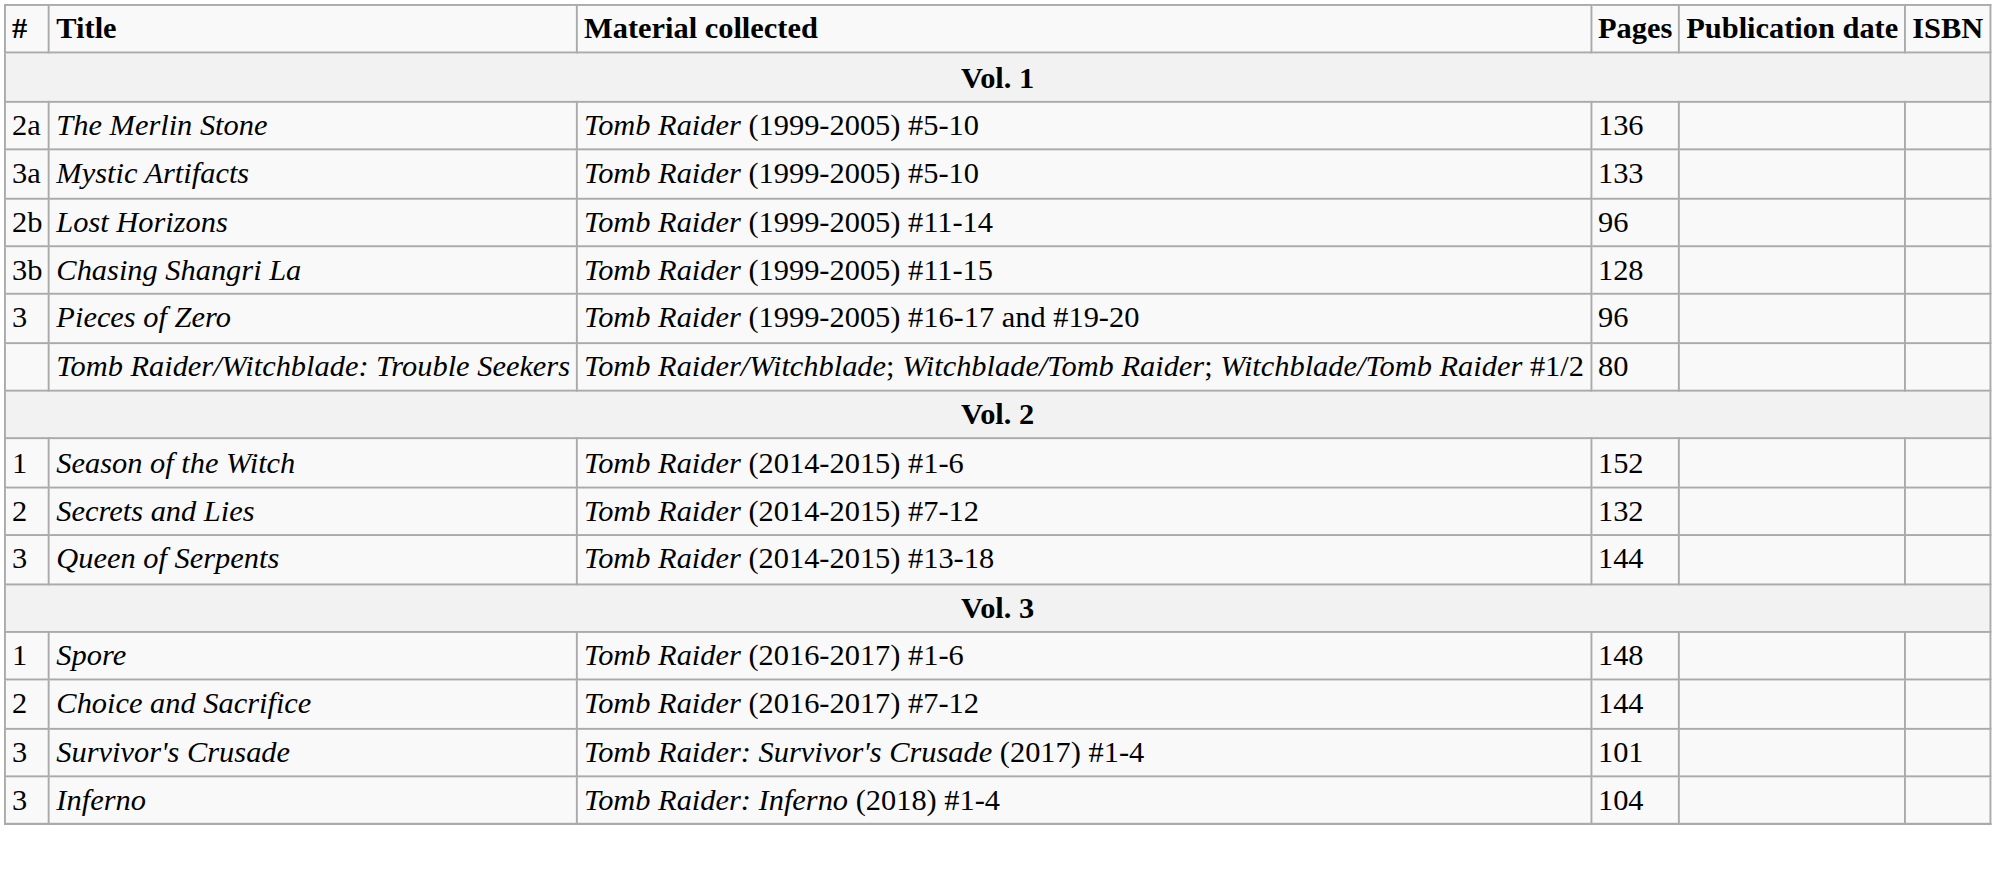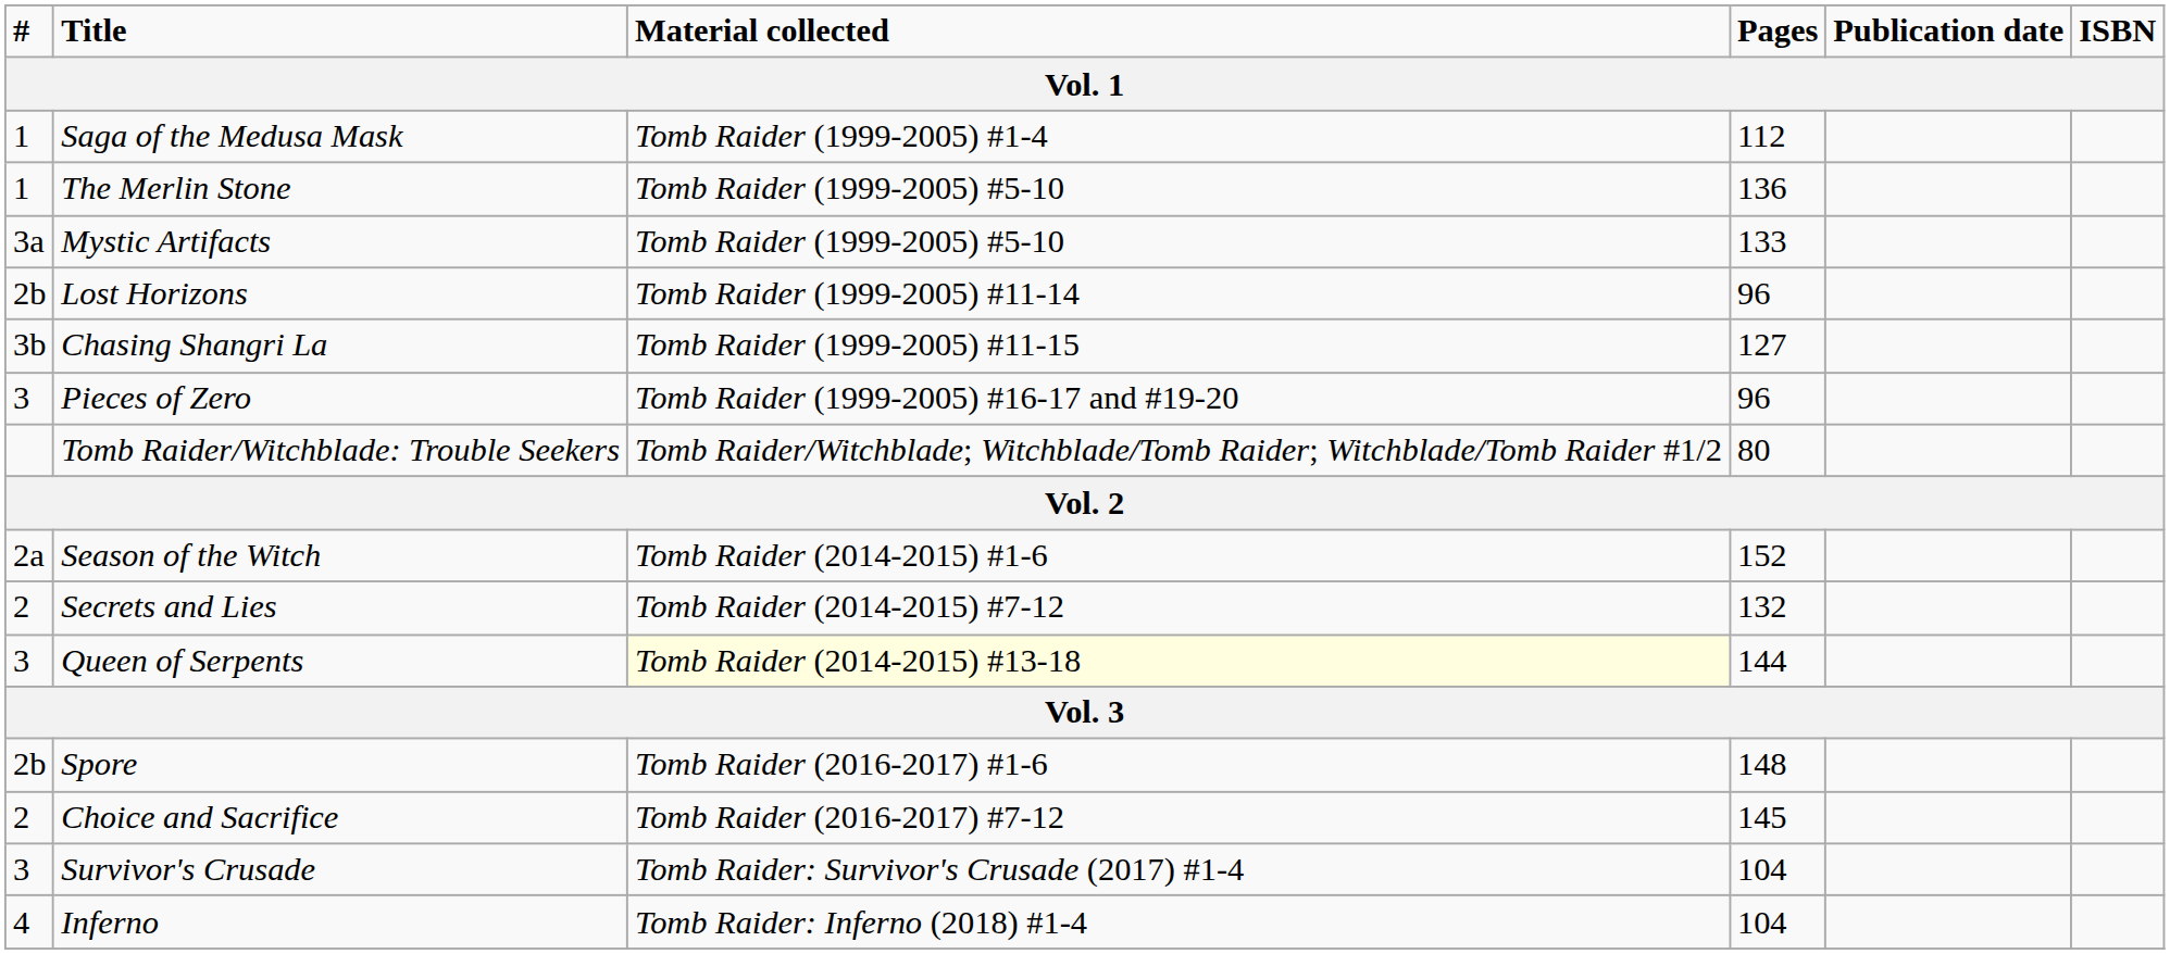+ row: 1 | Saga of the Medusa Mask | Tomb Raider (1999-2005) #1-4 | 112
The Merlin Stone | #: 2a -> 1
Chasing Shangri La | Pages: 128 -> 127
Season of the Witch | #: 1 -> 2a
Queen of Serpents | Material collected: no background -> lightyellow background
Spore | #: 1 -> 2b
Choice and Sacrifice | Pages: 144 -> 145
Survivor's Crusade | Pages: 101 -> 104
Inferno | #: 3 -> 4
